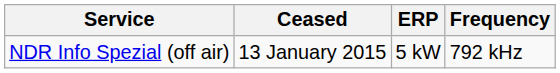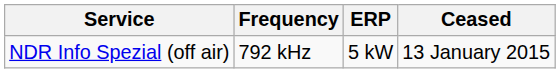columns swapped: Frequency <-> Ceased
